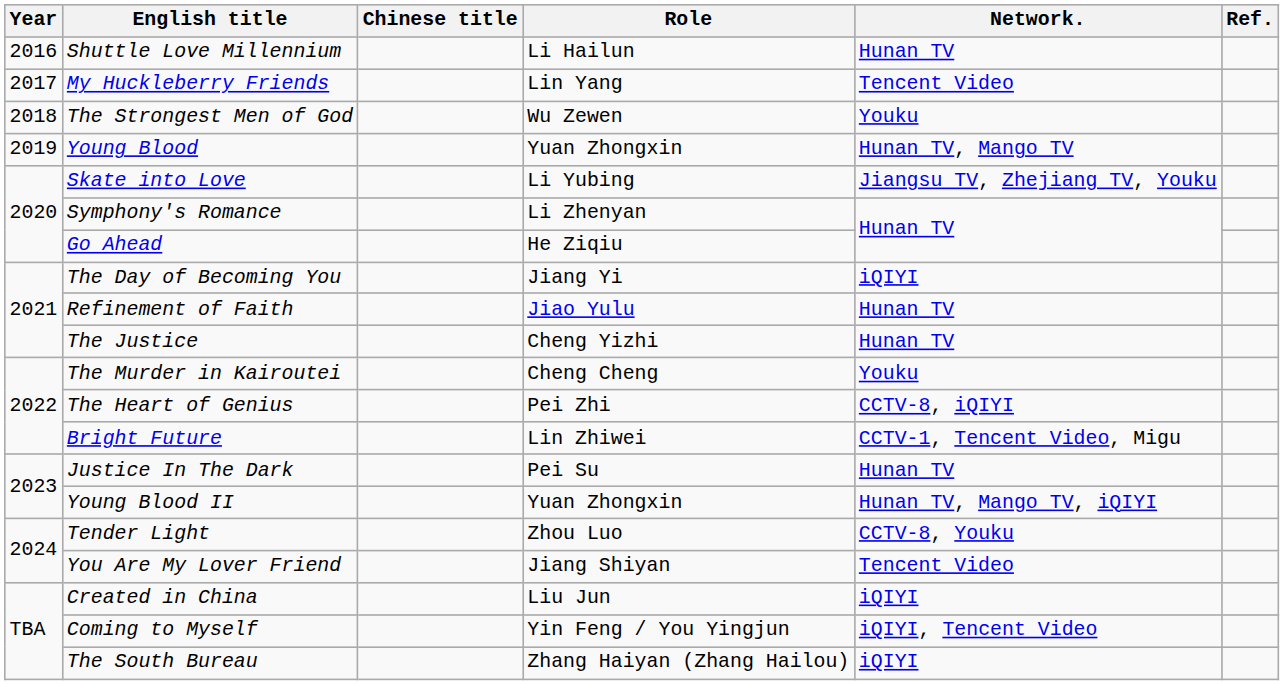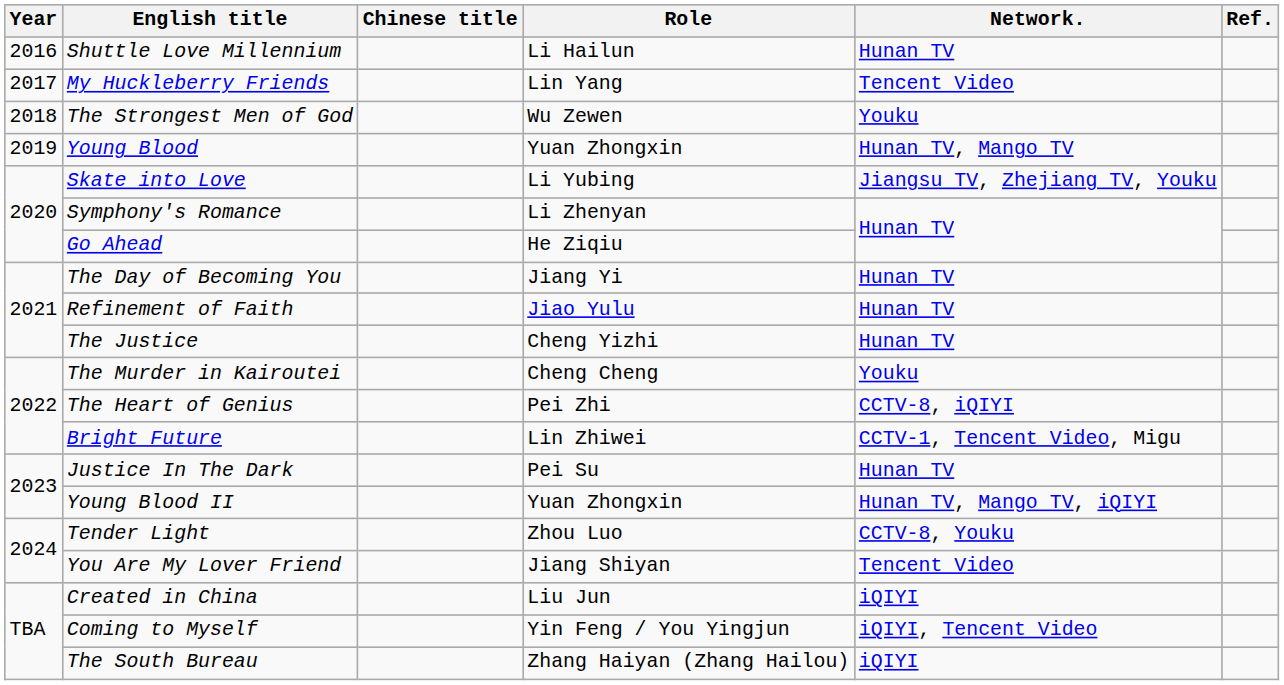The Day of Becoming You | Network.: iQIYI -> Hunan TV
